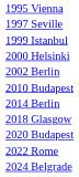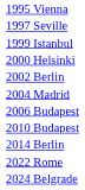+ row: 2004 Madrid
+ row: 2006 Budapest
- row: 2018 Glasgow
- row: 2020 Budapest
